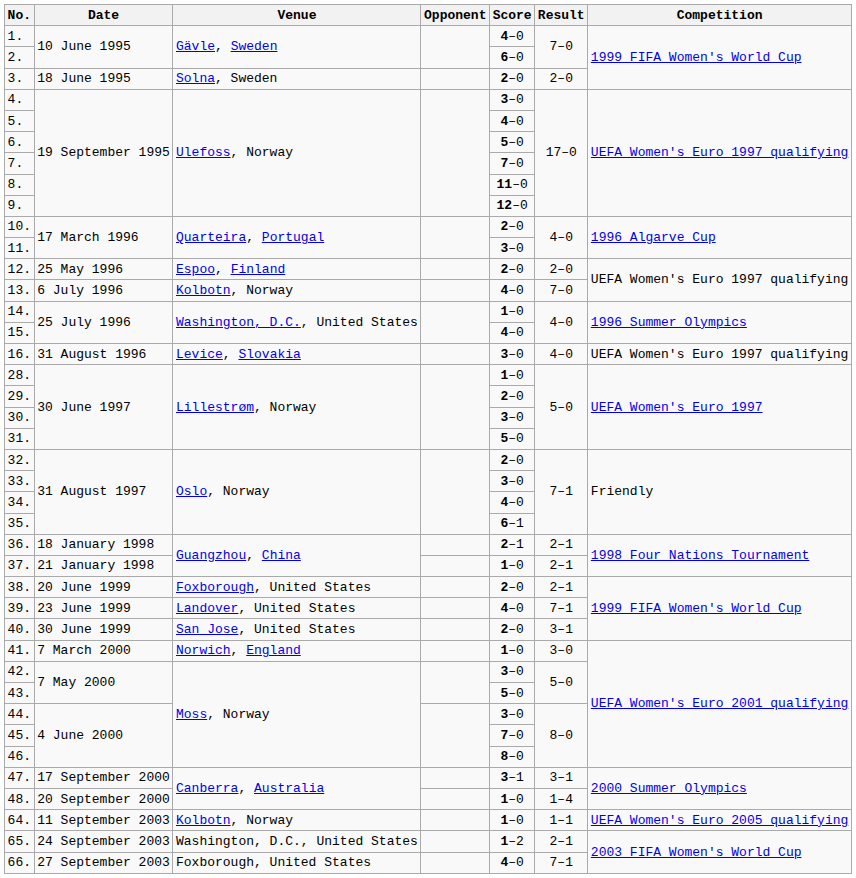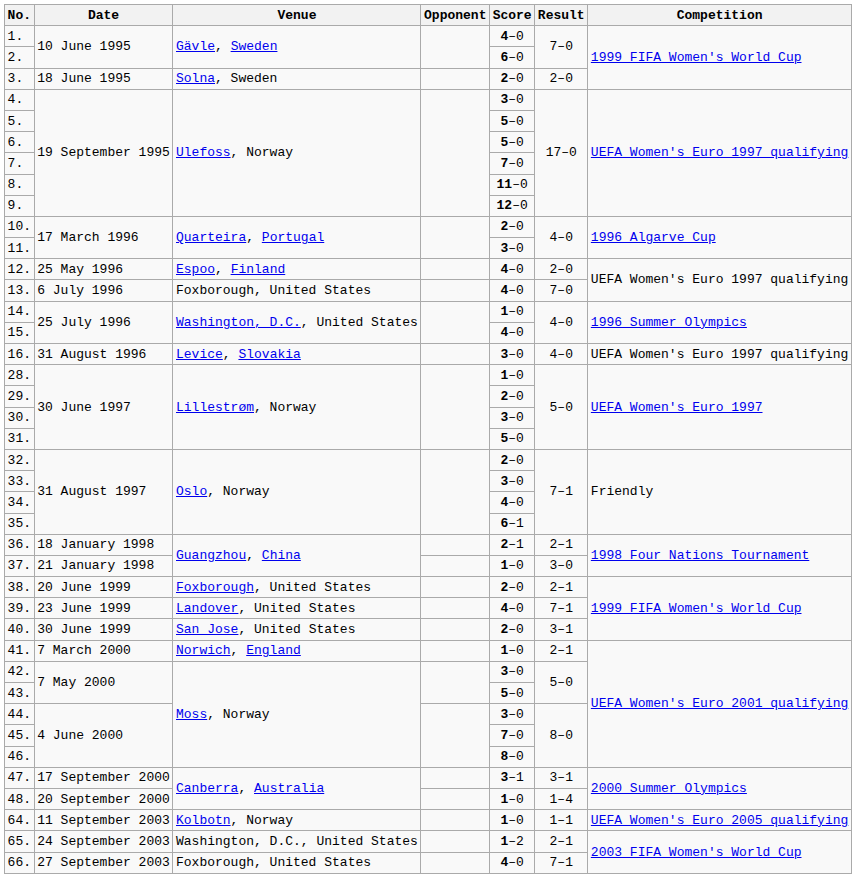5. | Score: 4–0 -> 5–0
12. | Score: 2–0 -> 4–0
13. | Venue: Kolbotn, Norway -> Foxborough, United States
37. | Result: 2–1 -> 3–0
41. | Result: 3–0 -> 2–1
